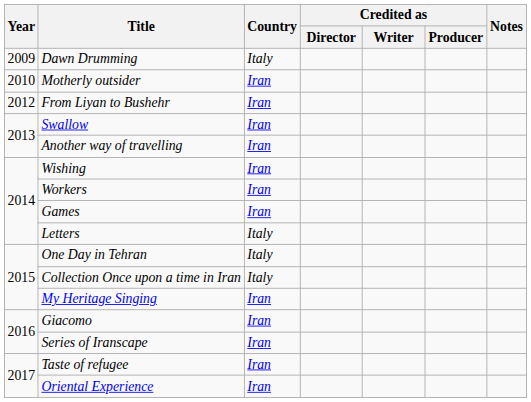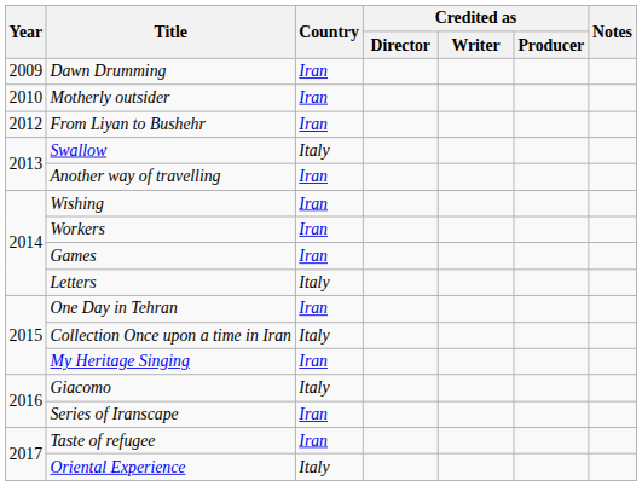Dawn Drumming | Country: Italy -> Iran
Swallow | Country: Iran -> Italy
One Day in Tehran | Country: Italy -> Iran
Giacomo | Country: Iran -> Italy
Oriental Experience | Country: Iran -> Italy
